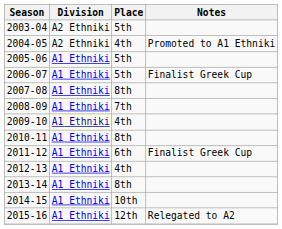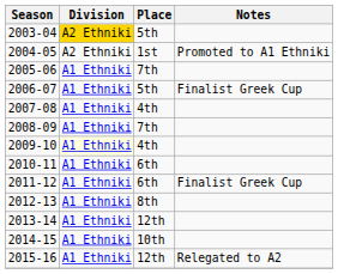2003-04 | Division: no background -> gold background
2004-05 | Place: 4th -> 1st
2005-06 | Place: 5th -> 7th
2007-08 | Place: 8th -> 4th
2010-11 | Place: 8th -> 6th
2012-13 | Place: 4th -> 8th
2013-14 | Place: 8th -> 12th
